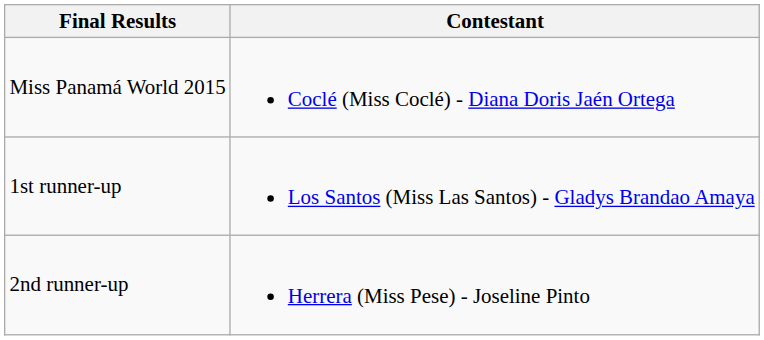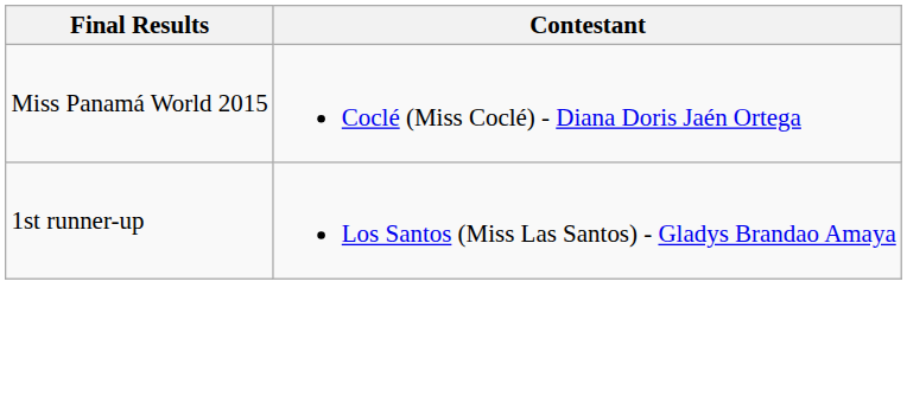- row: 2nd runner-up | Herrera (Miss Pese) - Joseline Pinto
